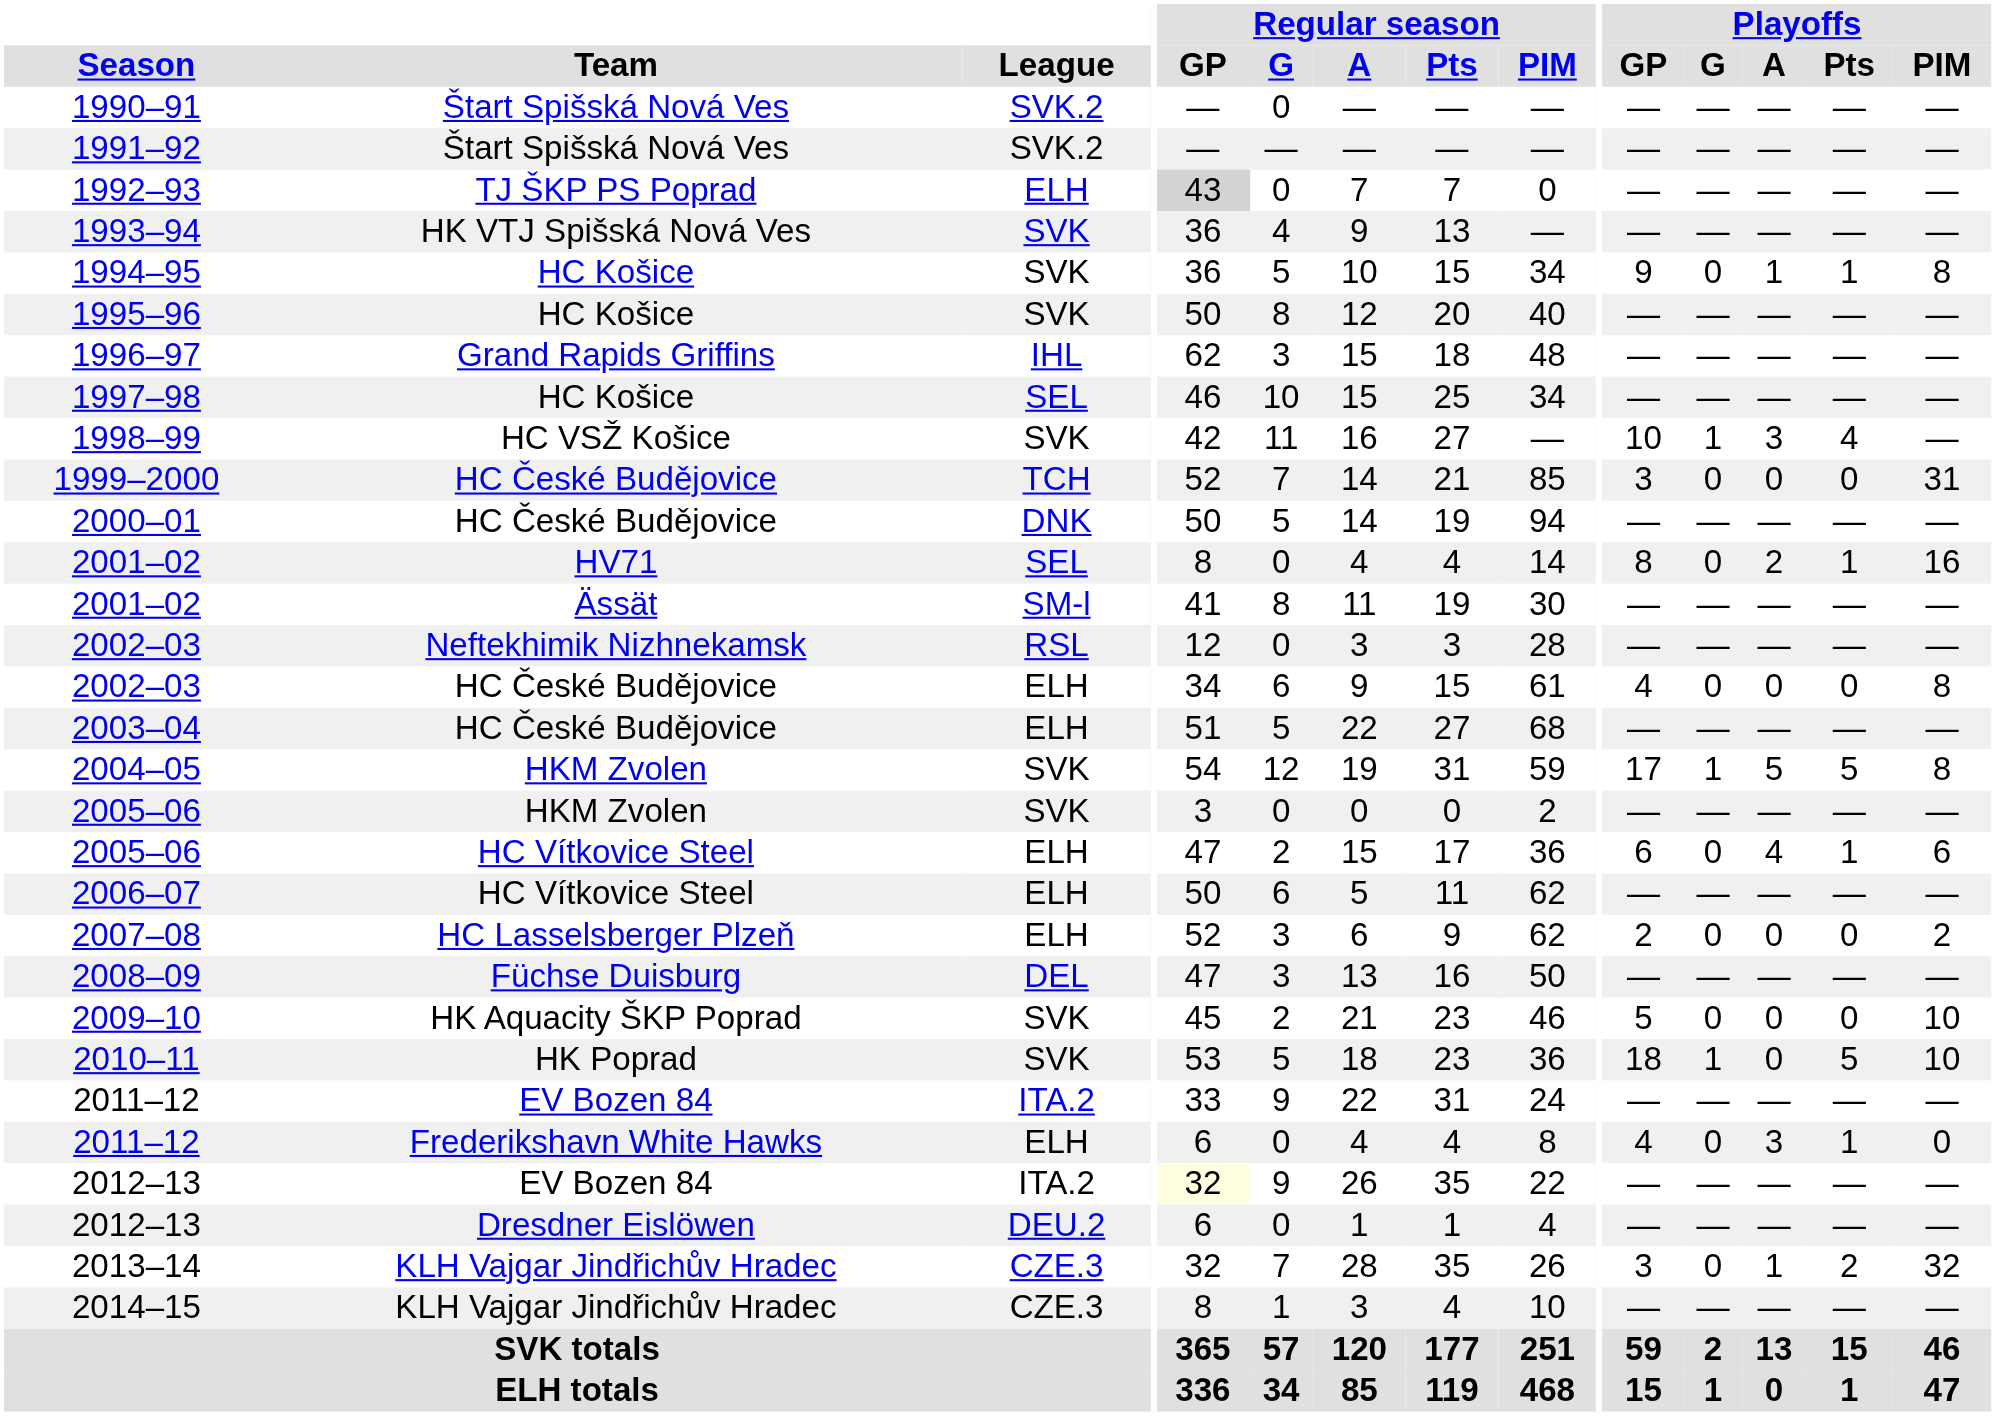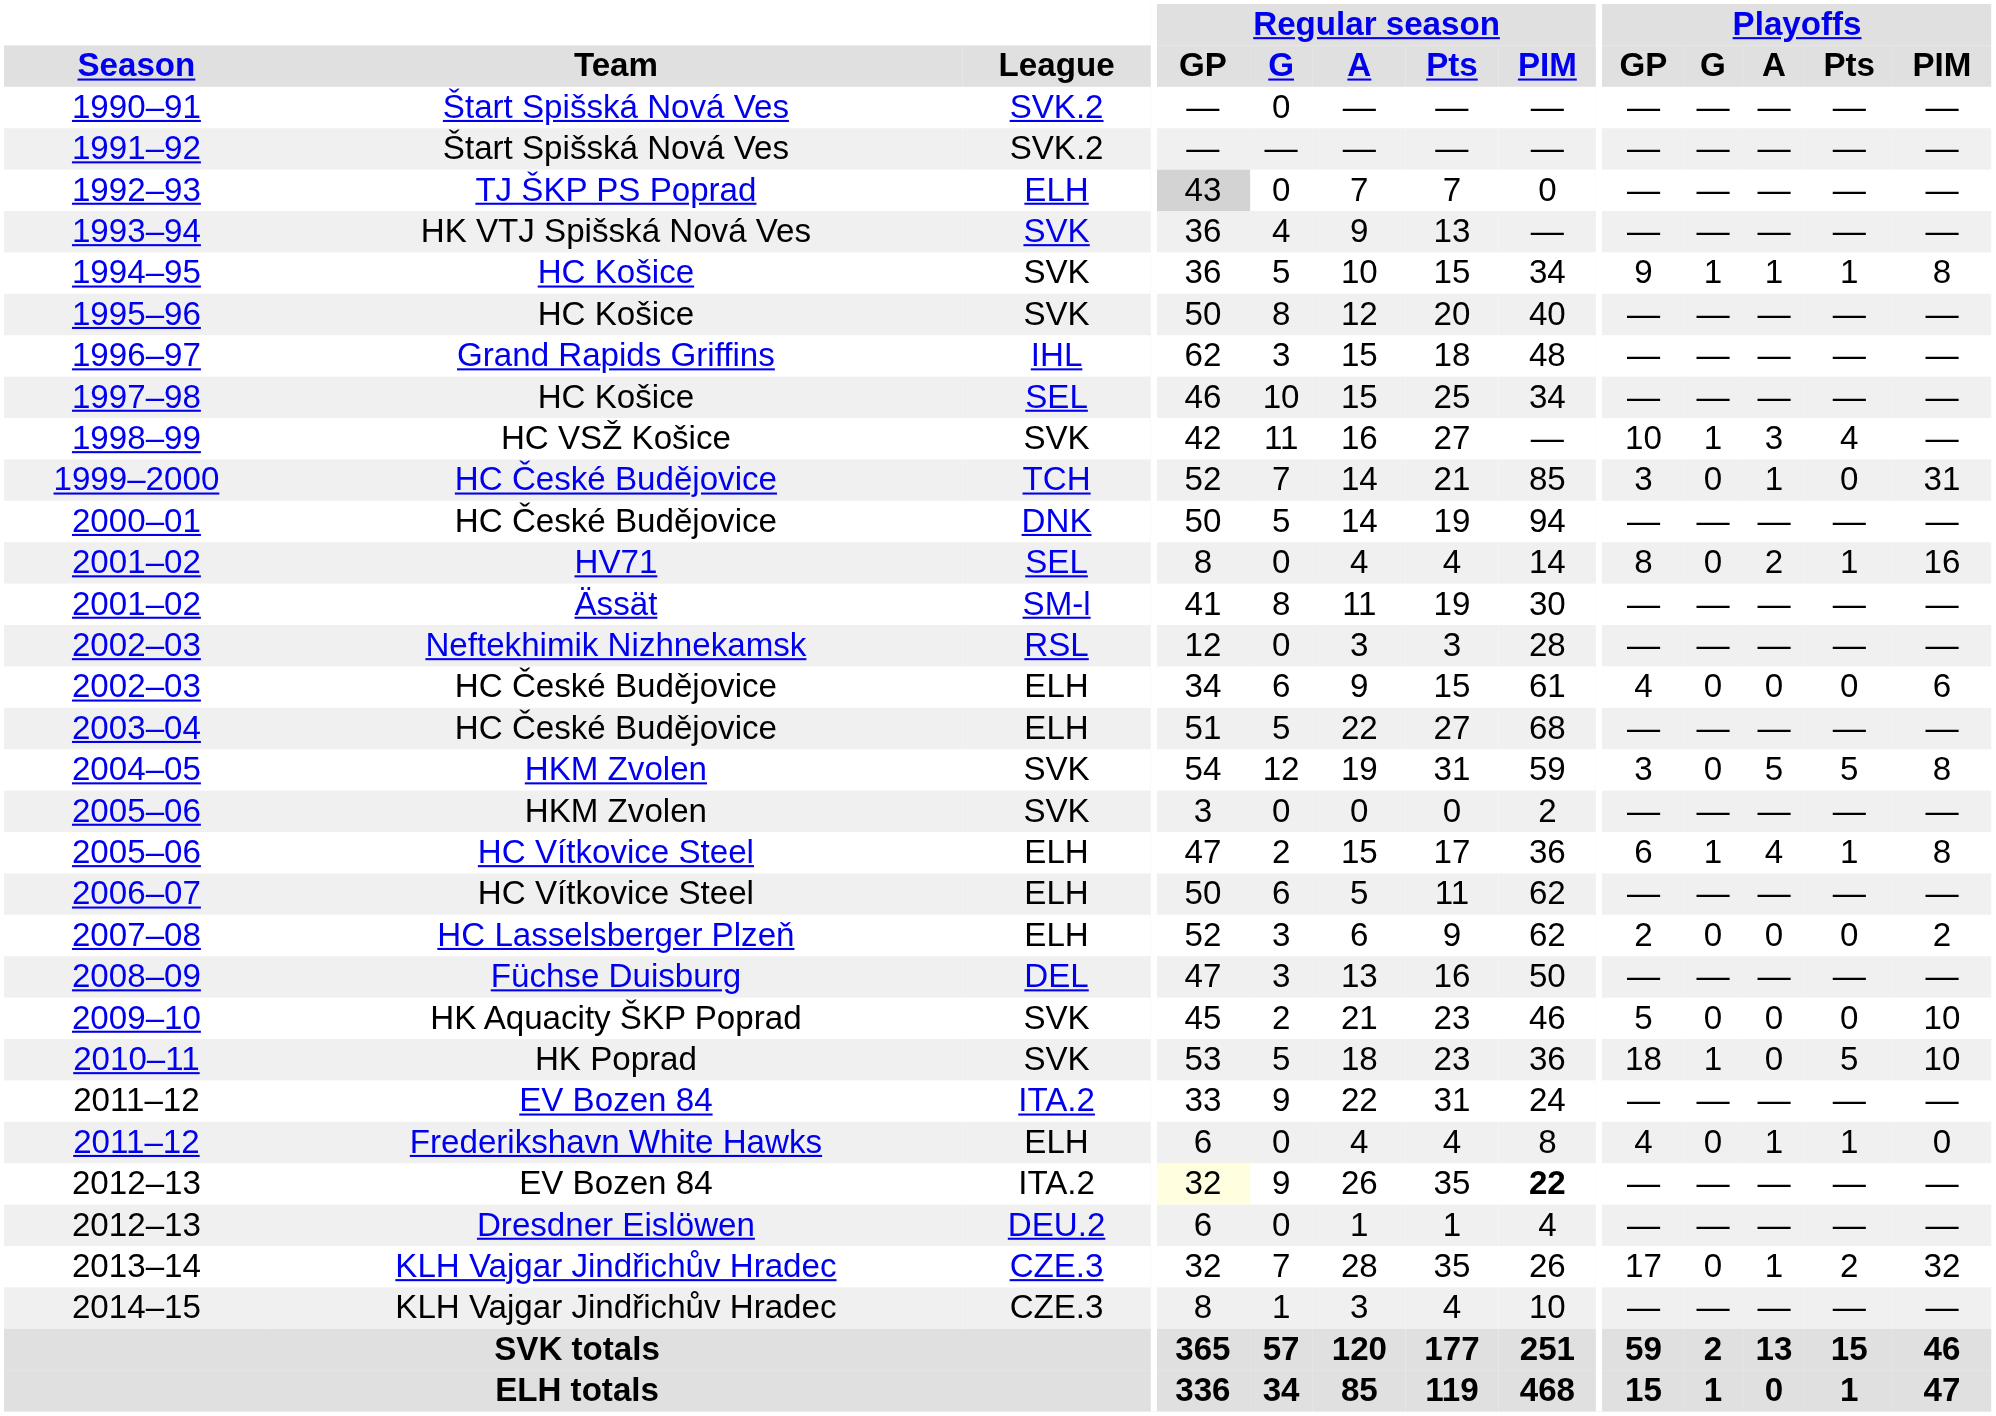1994–95 | Playoffs / G: 0 -> 1
1999–2000 | Playoffs / A: 0 -> 1
2002–03 / HC České Budějovice | Playoffs / PIM: 8 -> 6
2004–05 | Playoffs / GP: 17 -> 3
2004–05 | Playoffs / G: 1 -> 0
2005–06 / HC Vítkovice Steel | Playoffs / G: 0 -> 1
2005–06 / HC Vítkovice Steel | Playoffs / PIM: 6 -> 8
2011–12 / Frederikshavn White Hawks | Playoffs / A: 3 -> 1
2012–13 / EV Bozen 84 | Regular season / PIM: normal -> bold
2013–14 | Playoffs / GP: 3 -> 17
